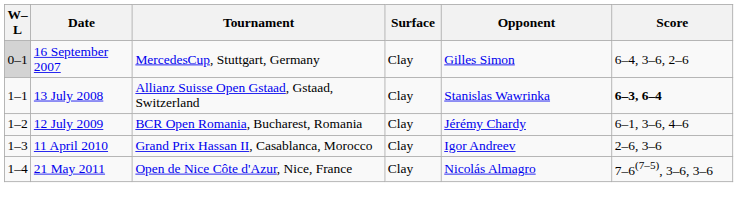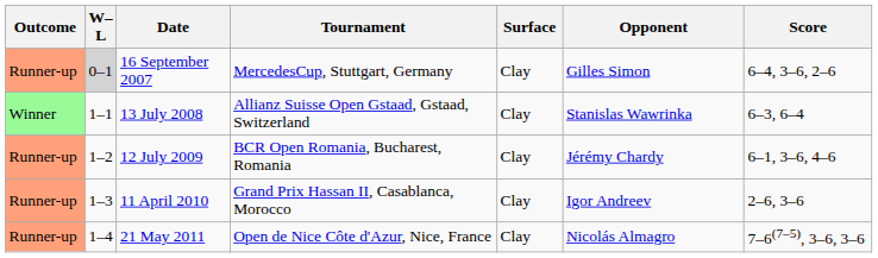+ column: Outcome | Runner-up | Winner | Runner-up | Runner-up | Runner-up
13 July 2008 | Score: bold -> normal
